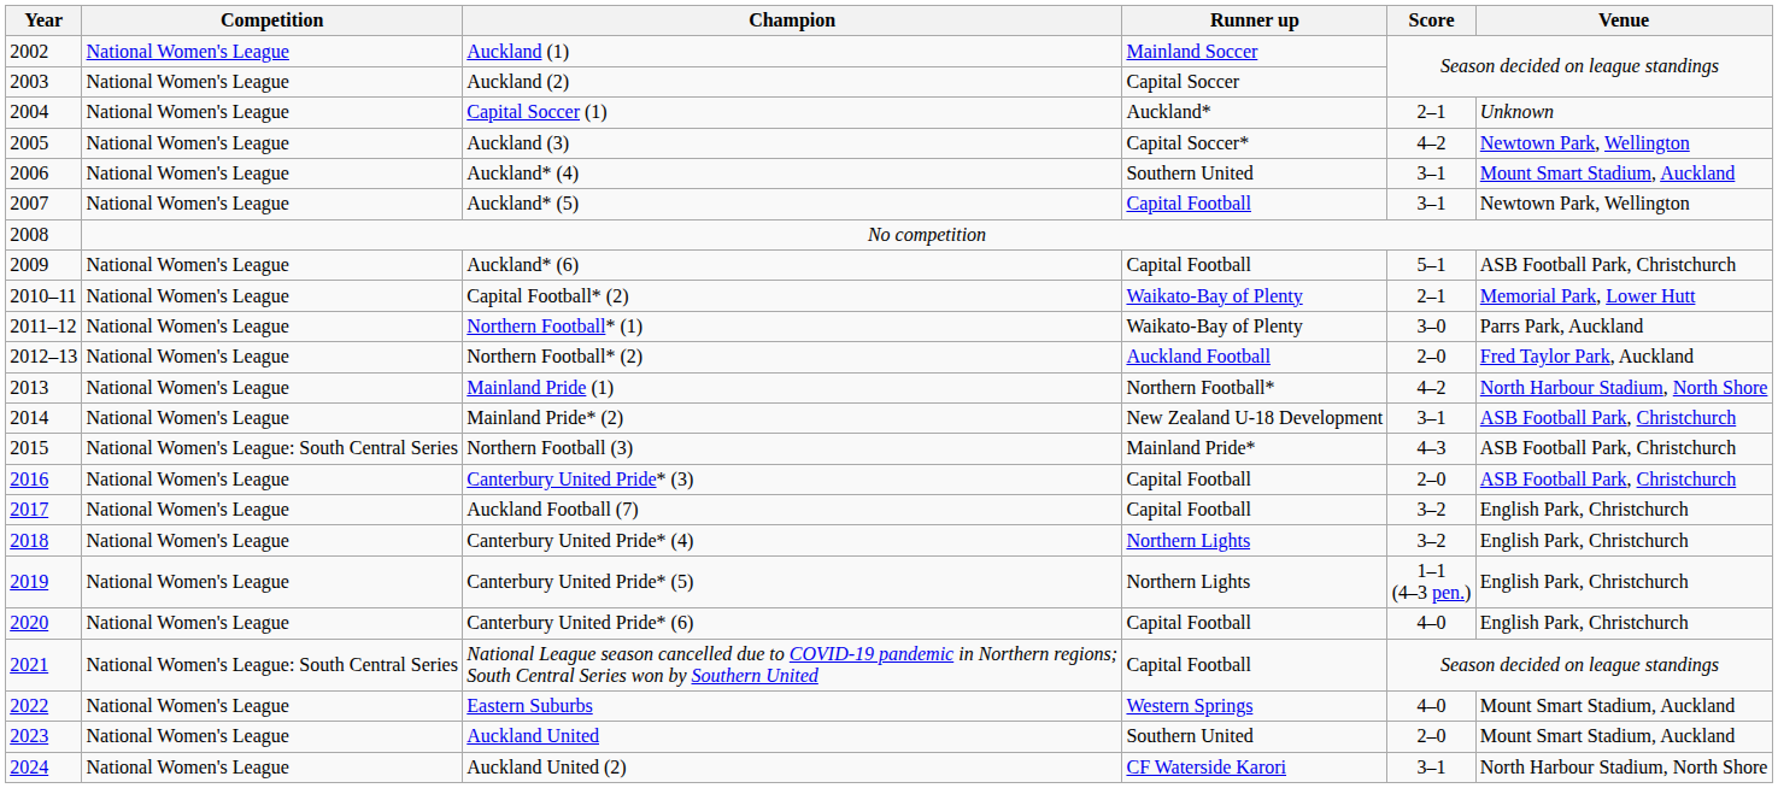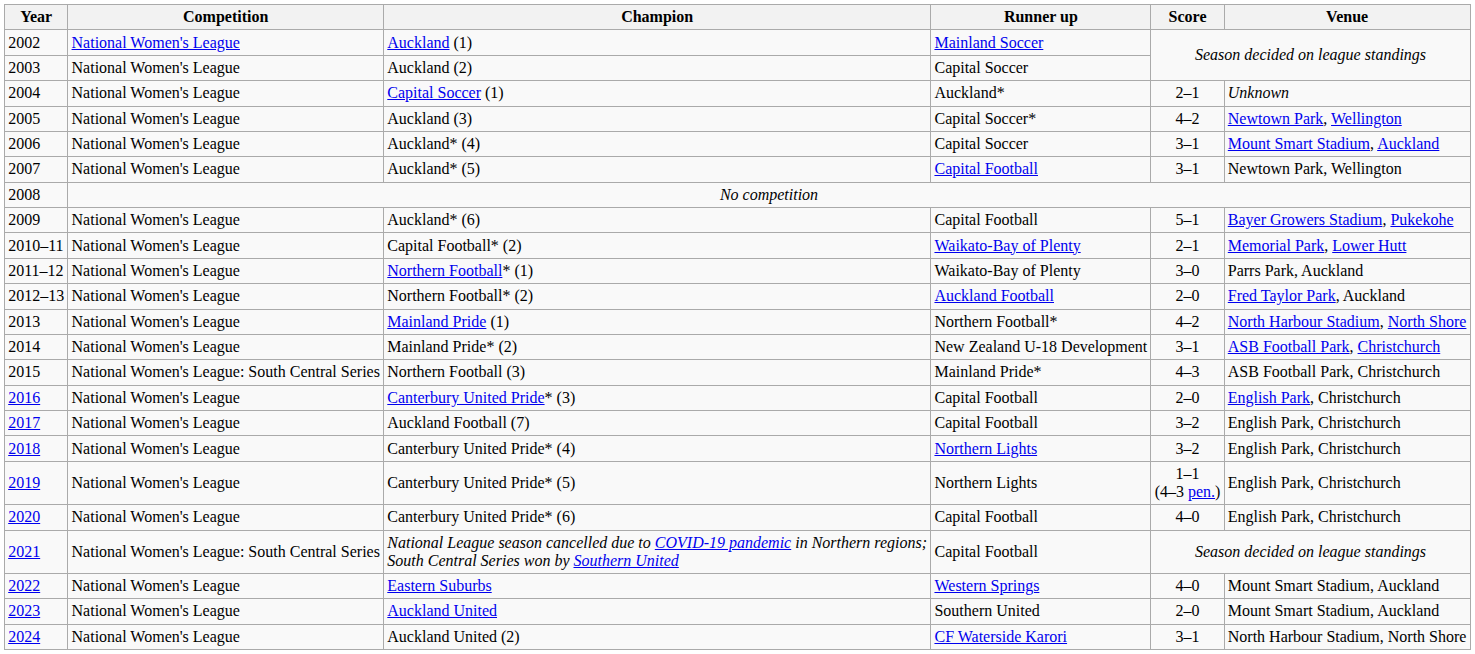Auckland* (4) | Runner up: Southern United -> Capital Soccer
Auckland* (6) | Venue: ASB Football Park, Christchurch -> Bayer Growers Stadium, Pukekohe
Canterbury United Pride* (3) | Venue: ASB Football Park, Christchurch -> English Park, Christchurch
